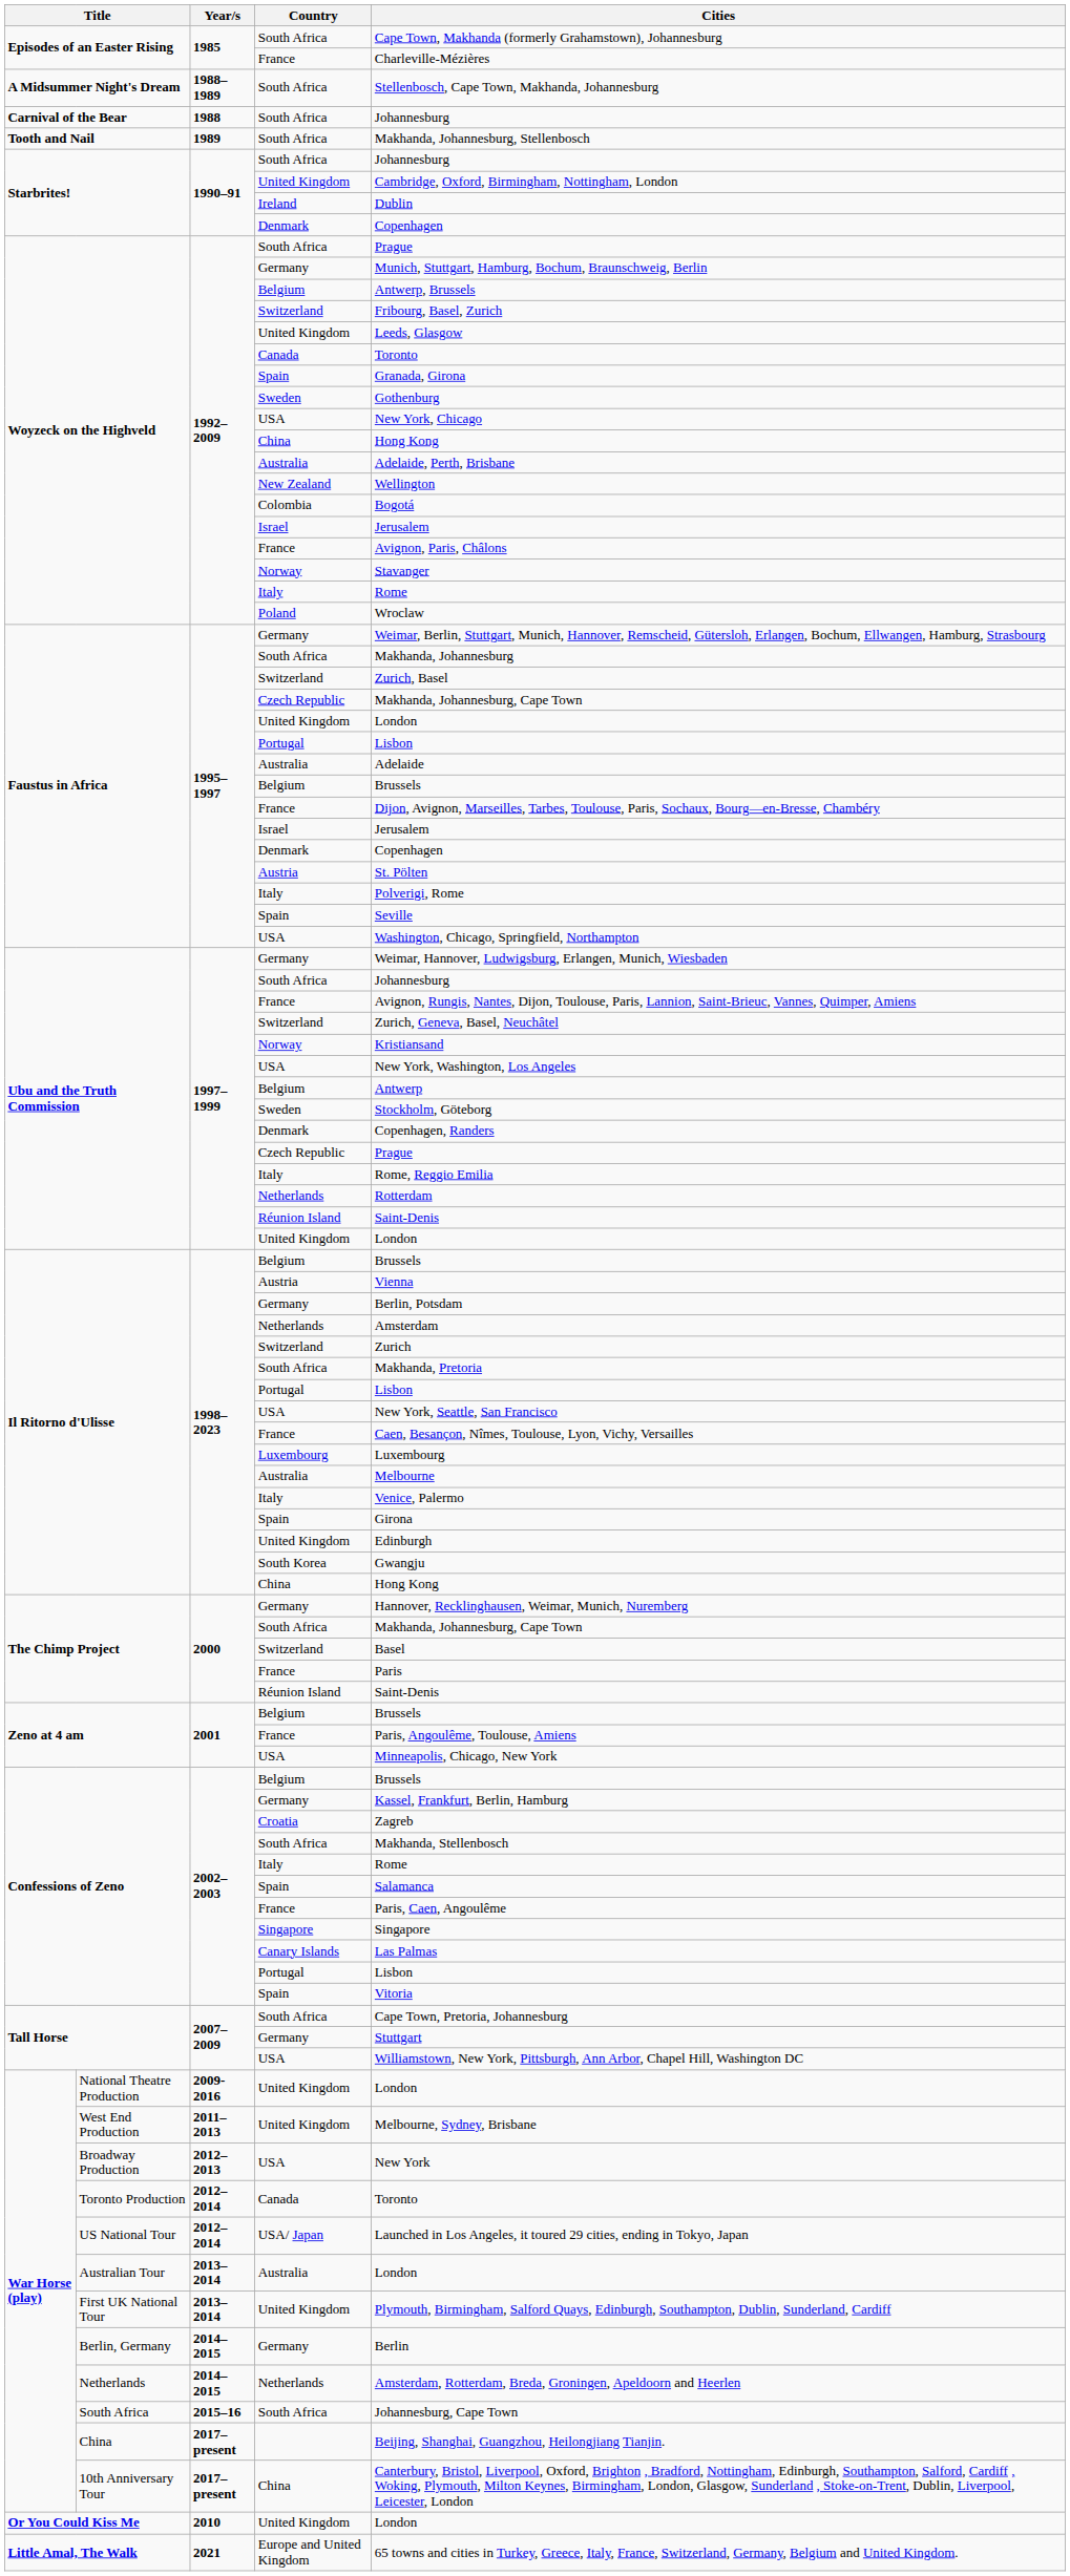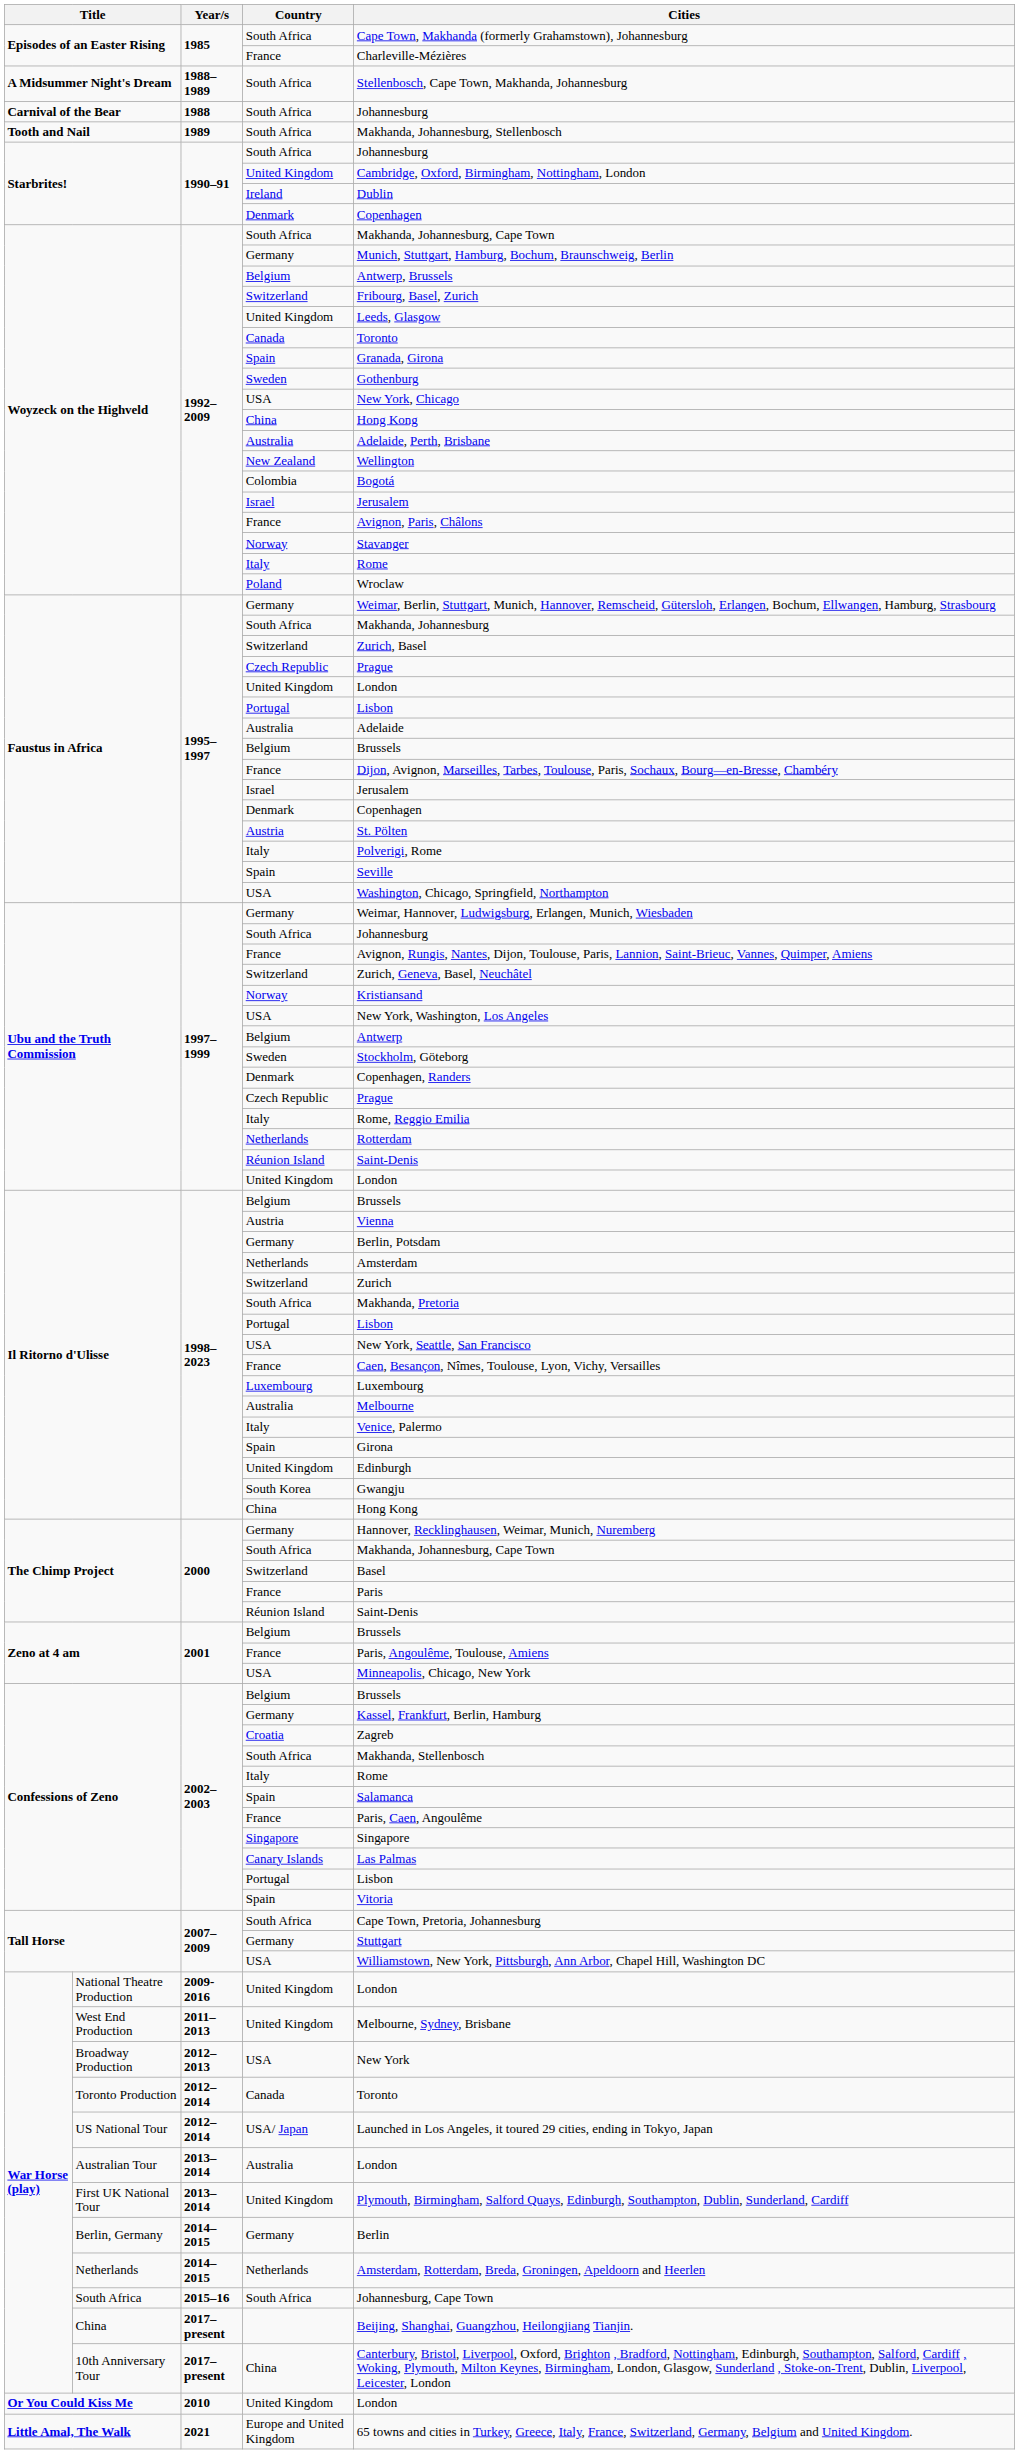Woyzeck on the Highveld / South Africa | Cities: Prague -> Makhanda, Johannesburg, Cape Town
Faustus in Africa / Czech Republic | Cities: Makhanda, Johannesburg, Cape Town -> Prague
